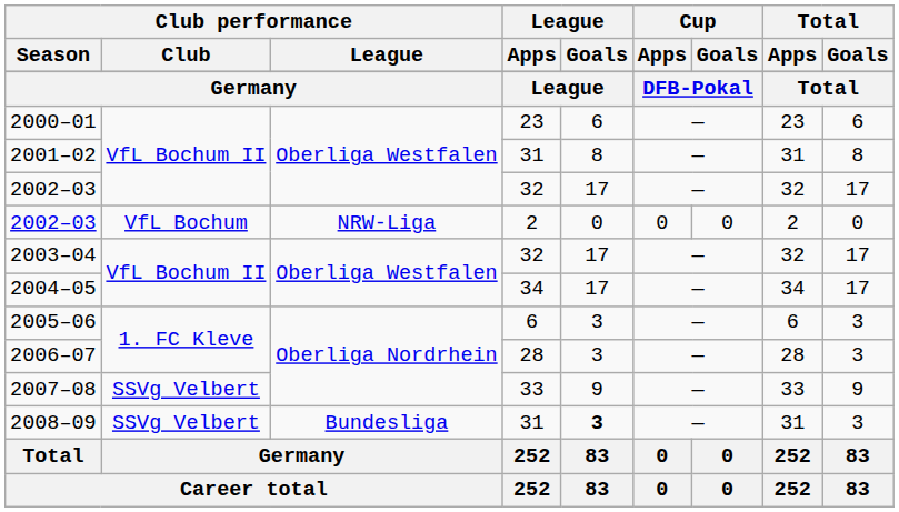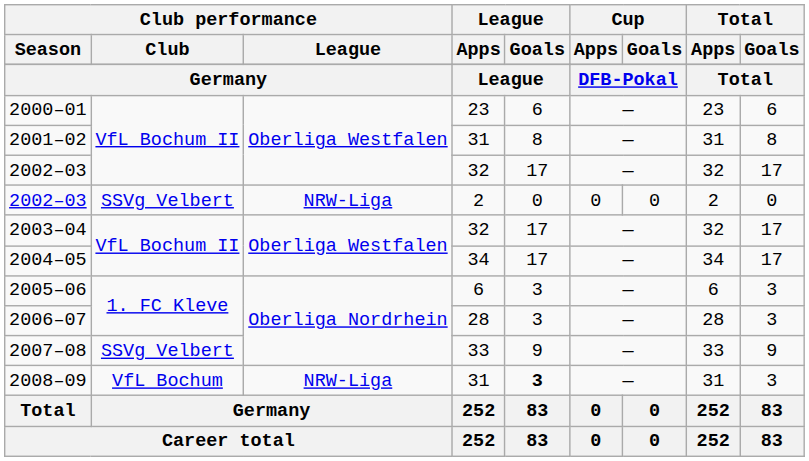2002–03 / 2 | Club performance / Club: VfL Bochum -> SSVg Velbert
2008–09 | Club performance / Club: SSVg Velbert -> VfL Bochum
2008–09 | Club performance / League: Bundesliga -> NRW-Liga
